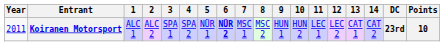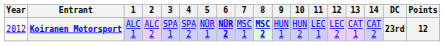Koiranen Motorsport | Year: 2011 -> 2012
Koiranen Motorsport | 8: normal -> bold
Koiranen Motorsport | Points: 10 -> 12
